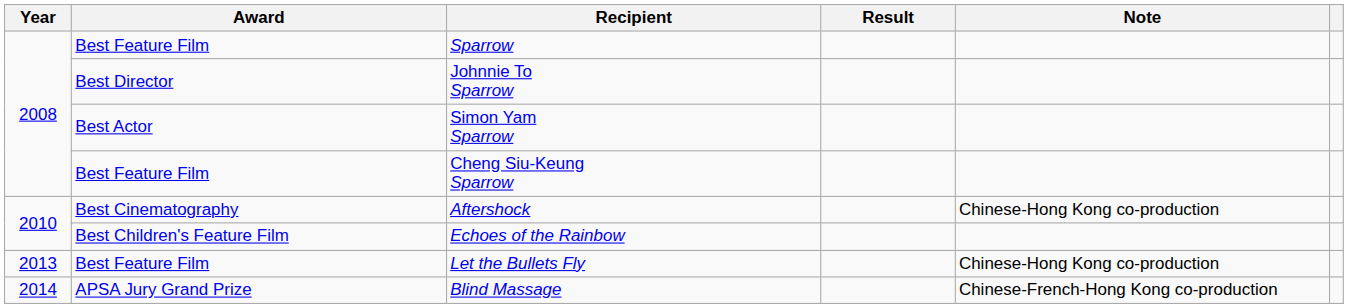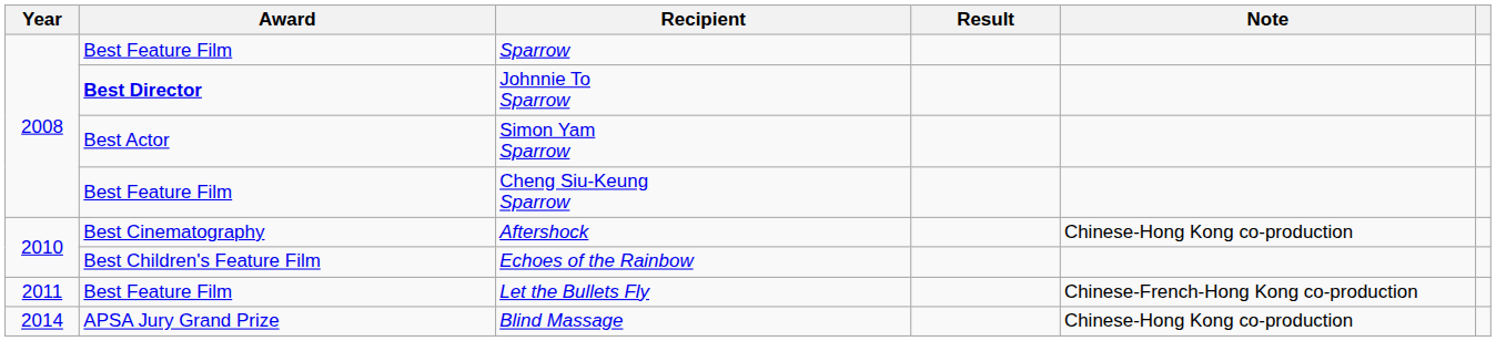Johnnie To Sparrow | Award: normal -> bold
Let the Bullets Fly | Year: 2013 -> 2011
Let the Bullets Fly | Note: Chinese-Hong Kong co-production -> Chinese-French-Hong Kong co-production
Blind Massage | Note: Chinese-French-Hong Kong co-production -> Chinese-Hong Kong co-production
